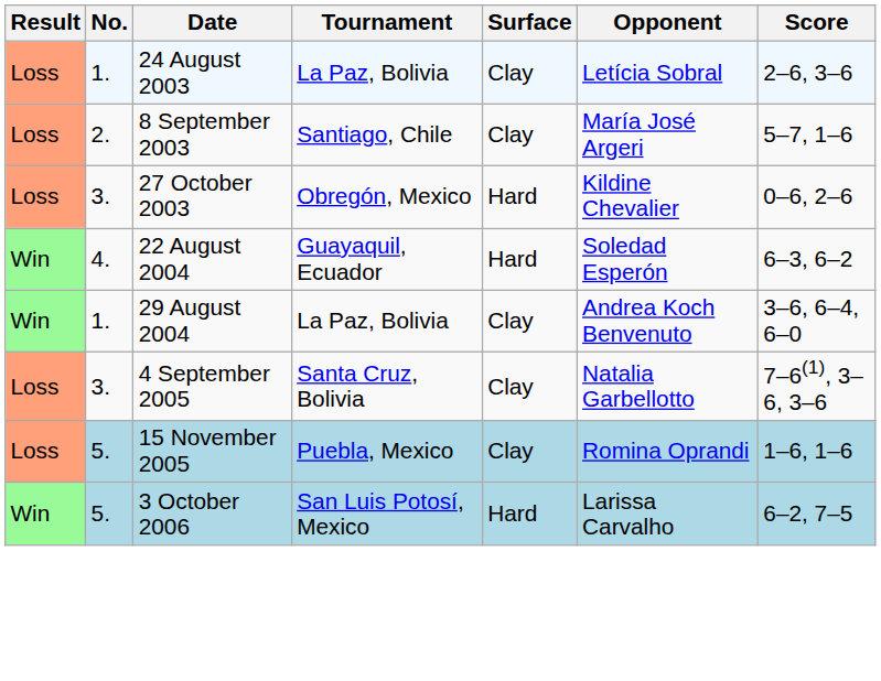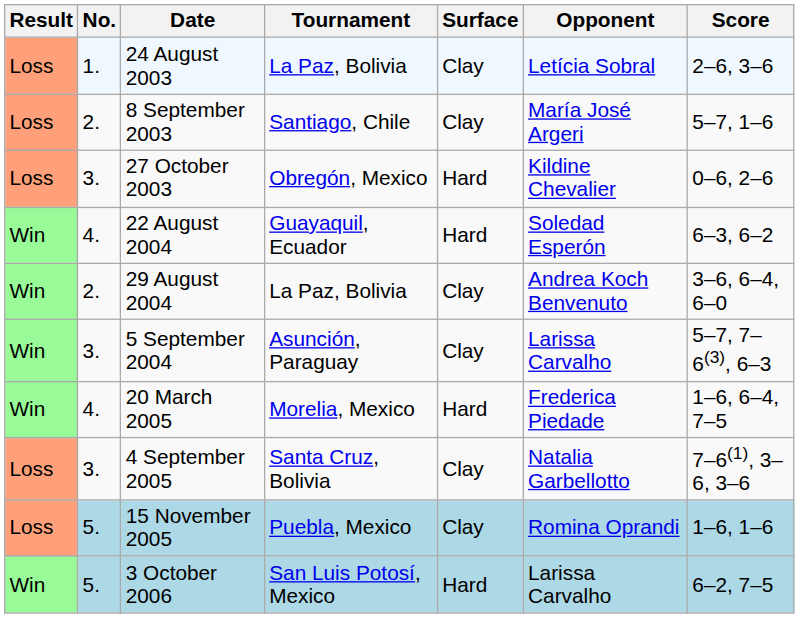29 August 2004 | No.: 1. -> 2.
+ row: Win | 3. | 5 September 2004 | Asunción, Paraguay | Clay | Larissa Carvalho | 5–7, 7–6(3), 6–3
+ row: Win | 4. | 20 March 2005 | Morelia, Mexico | Hard | Frederica Piedade | 1–6, 6–4, 7–5
